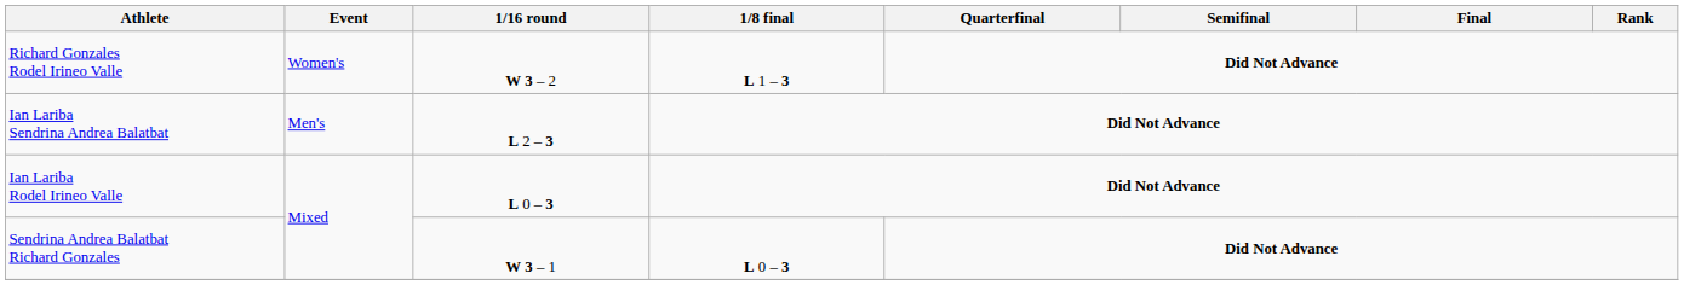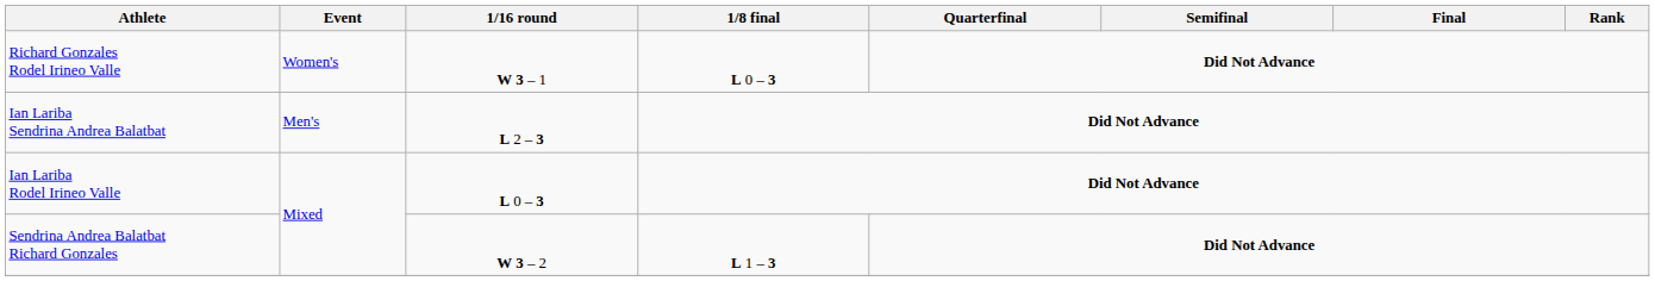Richard Gonzales Rodel Irineo Valle | 1/16 round: W 3 – 2 -> W 3 – 1
Richard Gonzales Rodel Irineo Valle | 1/8 final: L 1 – 3 -> L 0 – 3
Sendrina Andrea Balatbat Richard Gonzales | 1/16 round: W 3 – 1 -> W 3 – 2
Sendrina Andrea Balatbat Richard Gonzales | 1/8 final: L 0 – 3 -> L 1 – 3
